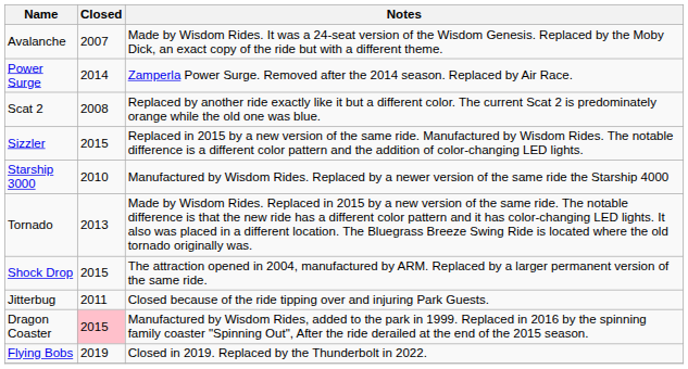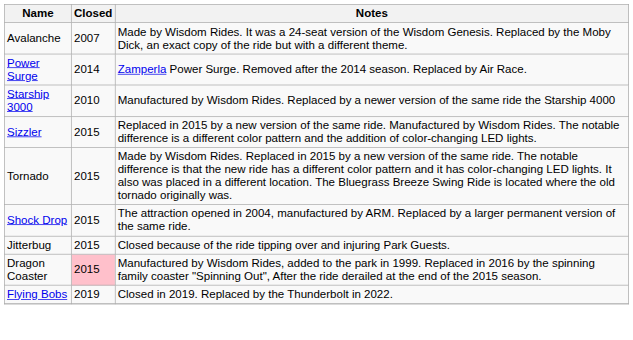- row: Scat 2 | 2008 | Replaced by another ride exactly like it but a different color. The current Scat 2 is predominately orange while the old one was blue.
rows swapped: Sizzler <-> Starship 3000
Tornado | Closed: 2013 -> 2015
Jitterbug | Closed: 2011 -> 2015
